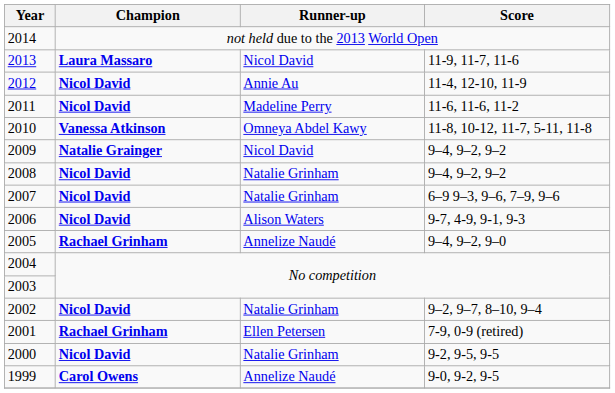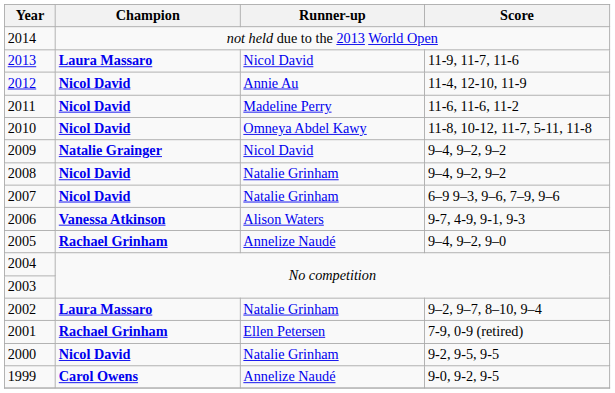2010 | Champion: Vanessa Atkinson -> Nicol David
2006 | Champion: Nicol David -> Vanessa Atkinson
2002 | Champion: Nicol David -> Laura Massaro
